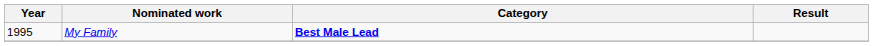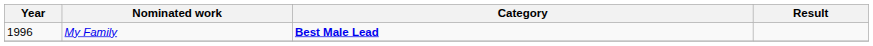My Family | Year: 1995 -> 1996
